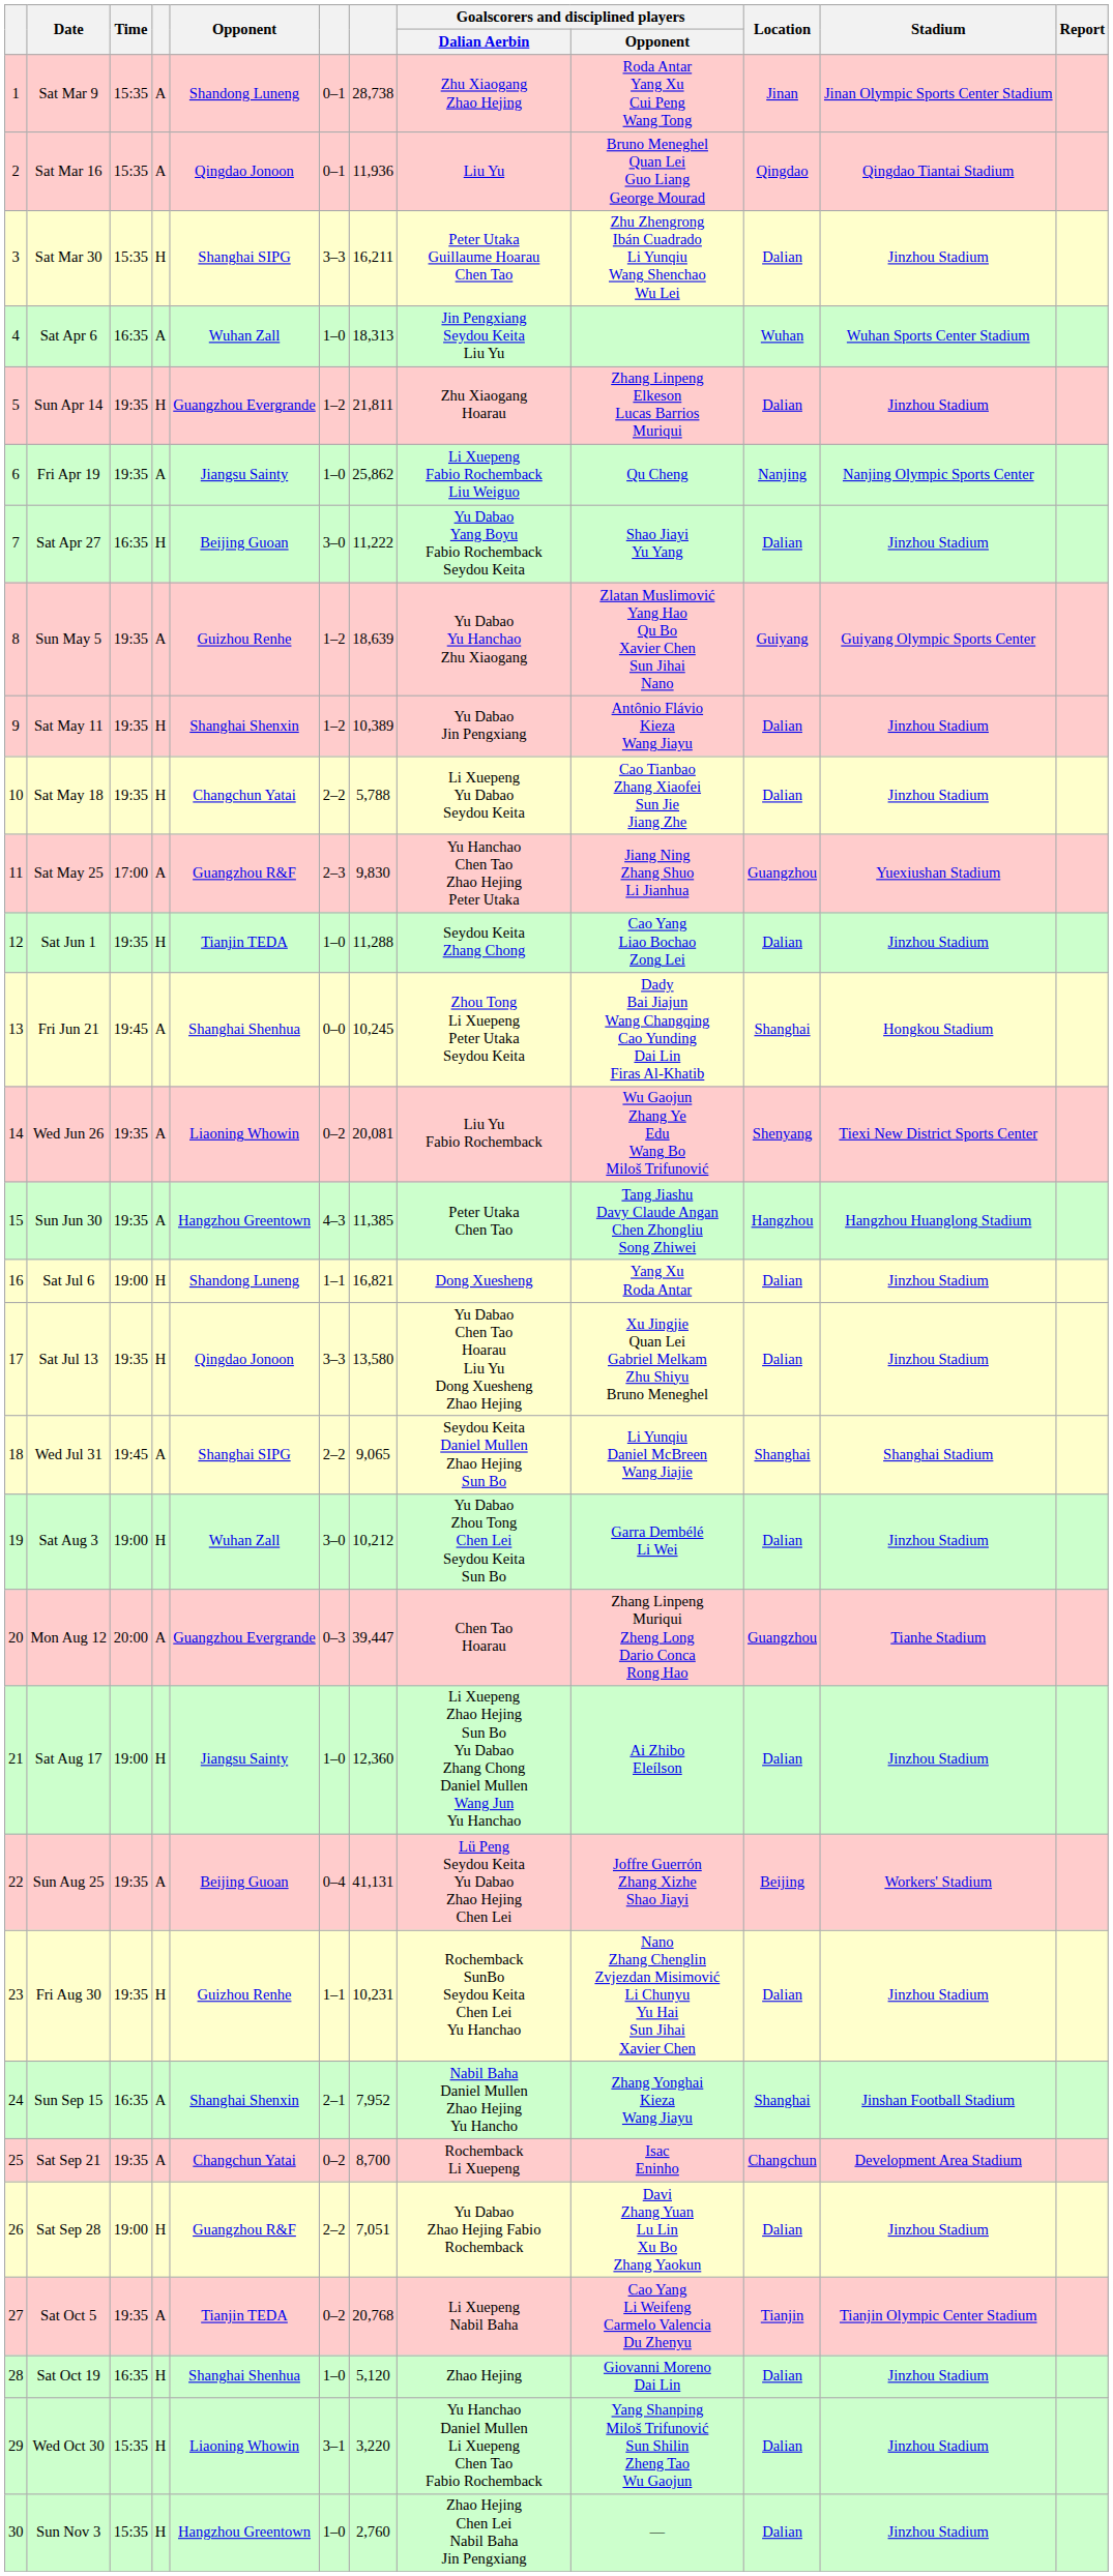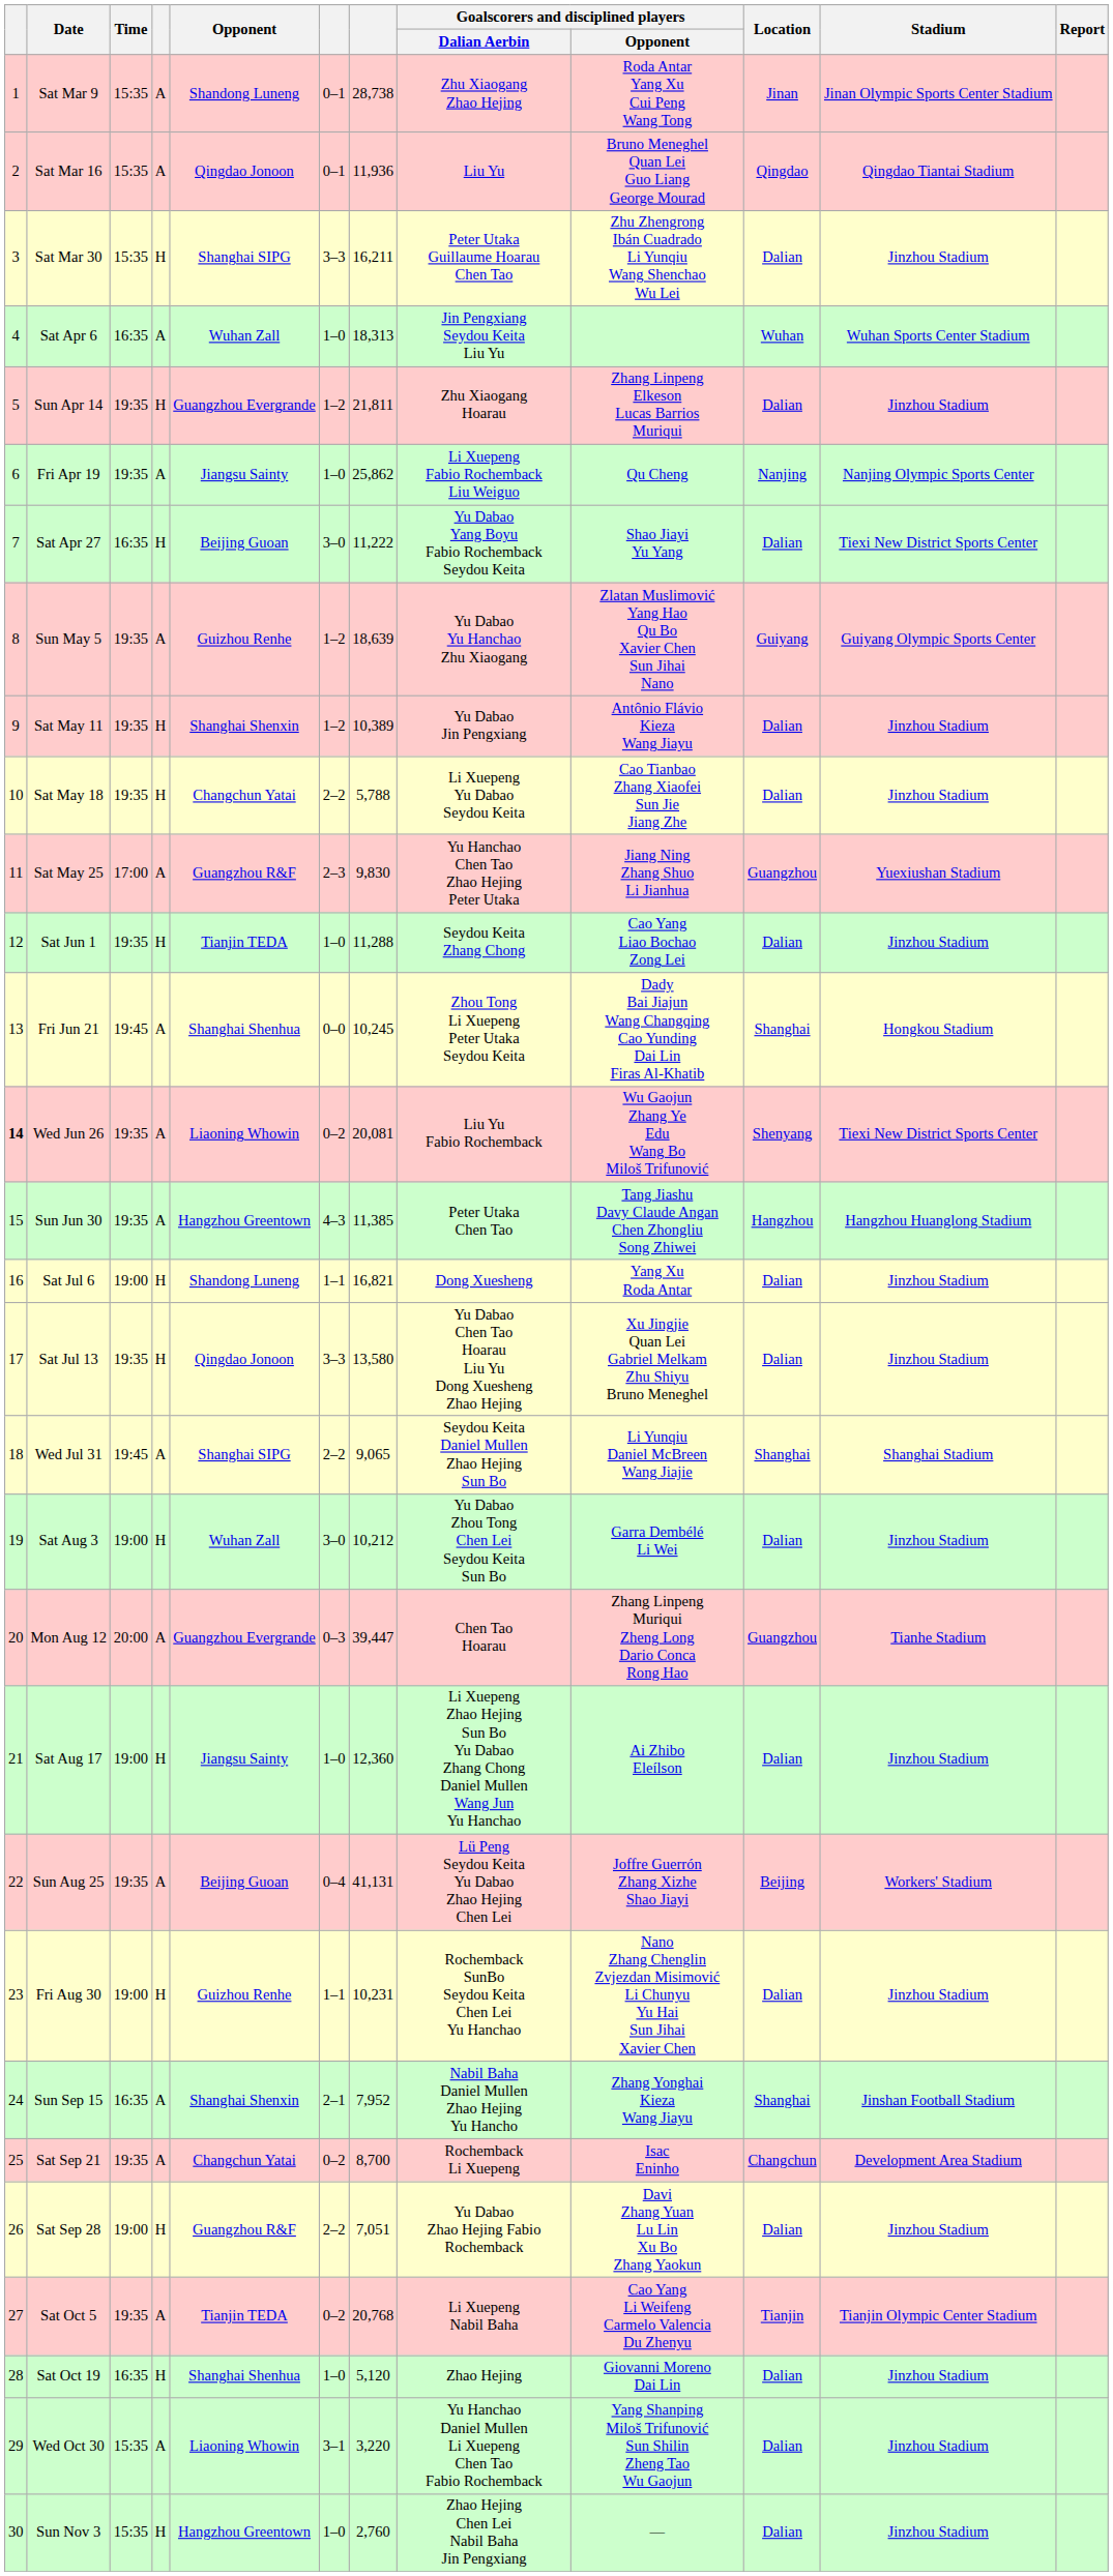Sat Apr 27 | Stadium: Jinzhou Stadium -> Tiexi New District Sports Center
Wed Jun 26 | column 1: normal -> bold
Fri Aug 30 | Time: 19:35 -> 19:00
Wed Oct 30 | column 4: H -> A
